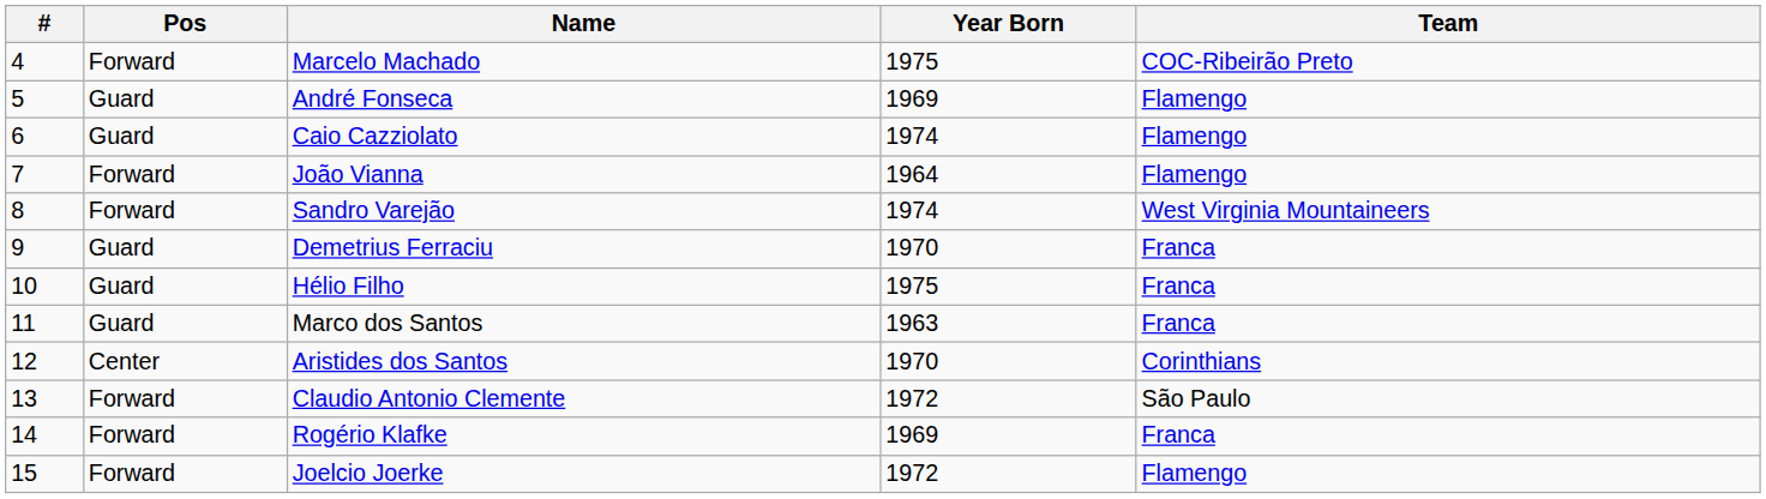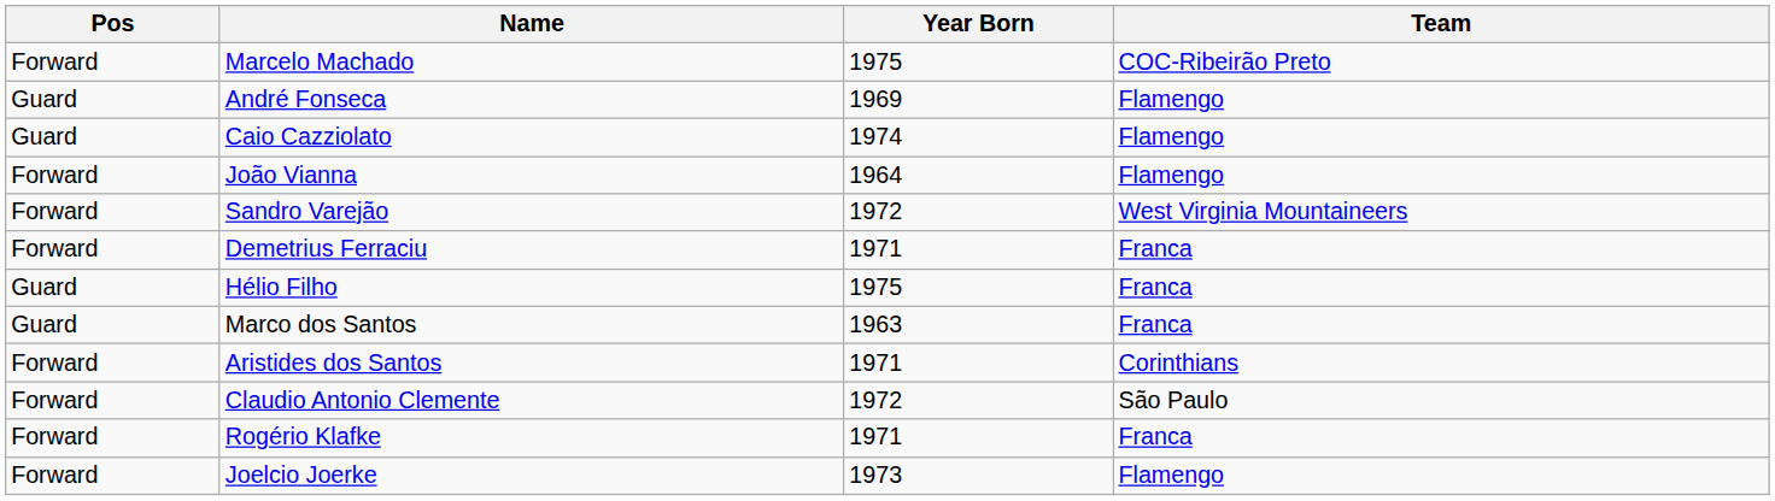- column: # | 4 | 5 | 6 | 7 | 8 | 9 | 10 | 11 | 12 | 13 | 14 | 15
Sandro Varejão | Year Born: 1974 -> 1972
Demetrius Ferraciu | Pos: Guard -> Forward
Demetrius Ferraciu | Year Born: 1970 -> 1971
Aristides dos Santos | Pos: Center -> Forward
Aristides dos Santos | Year Born: 1970 -> 1971
Rogério Klafke | Year Born: 1969 -> 1971
Joelcio Joerke | Year Born: 1972 -> 1973
